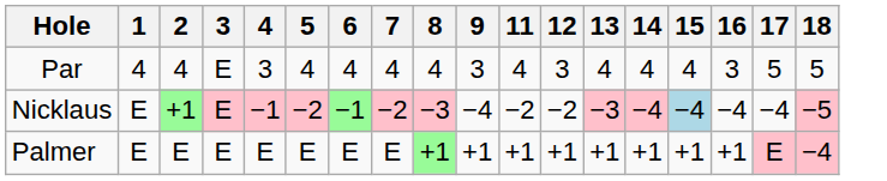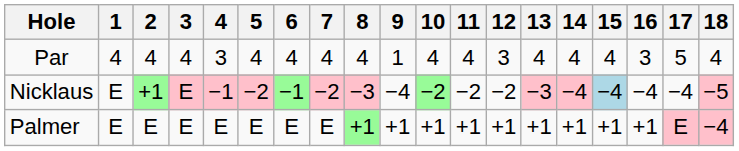+ column: 10 | 4 | −2 | +1
Par | 3: E -> 4
Par | 9: 3 -> 1
Par | 18: 5 -> 4
